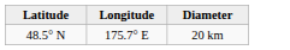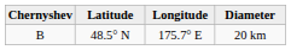+ column: Chernyshev | B
